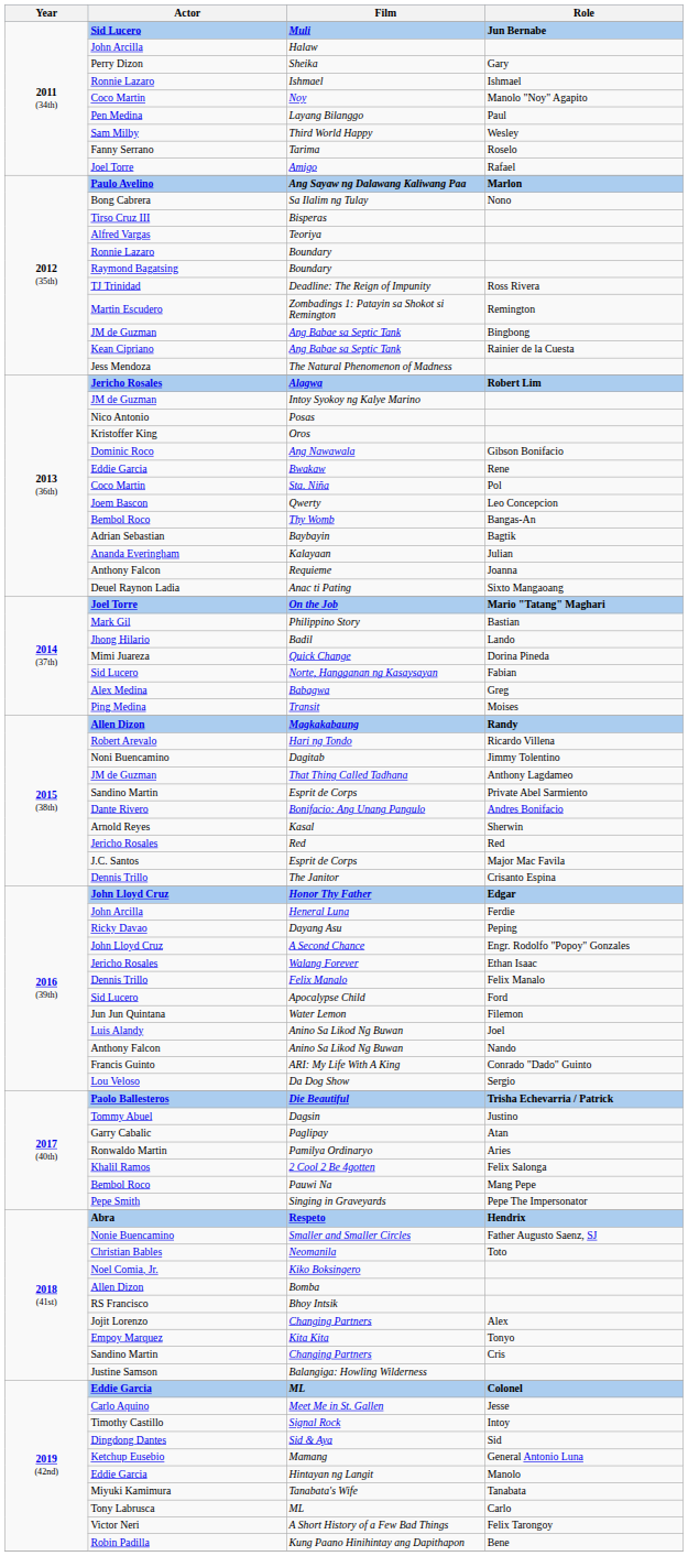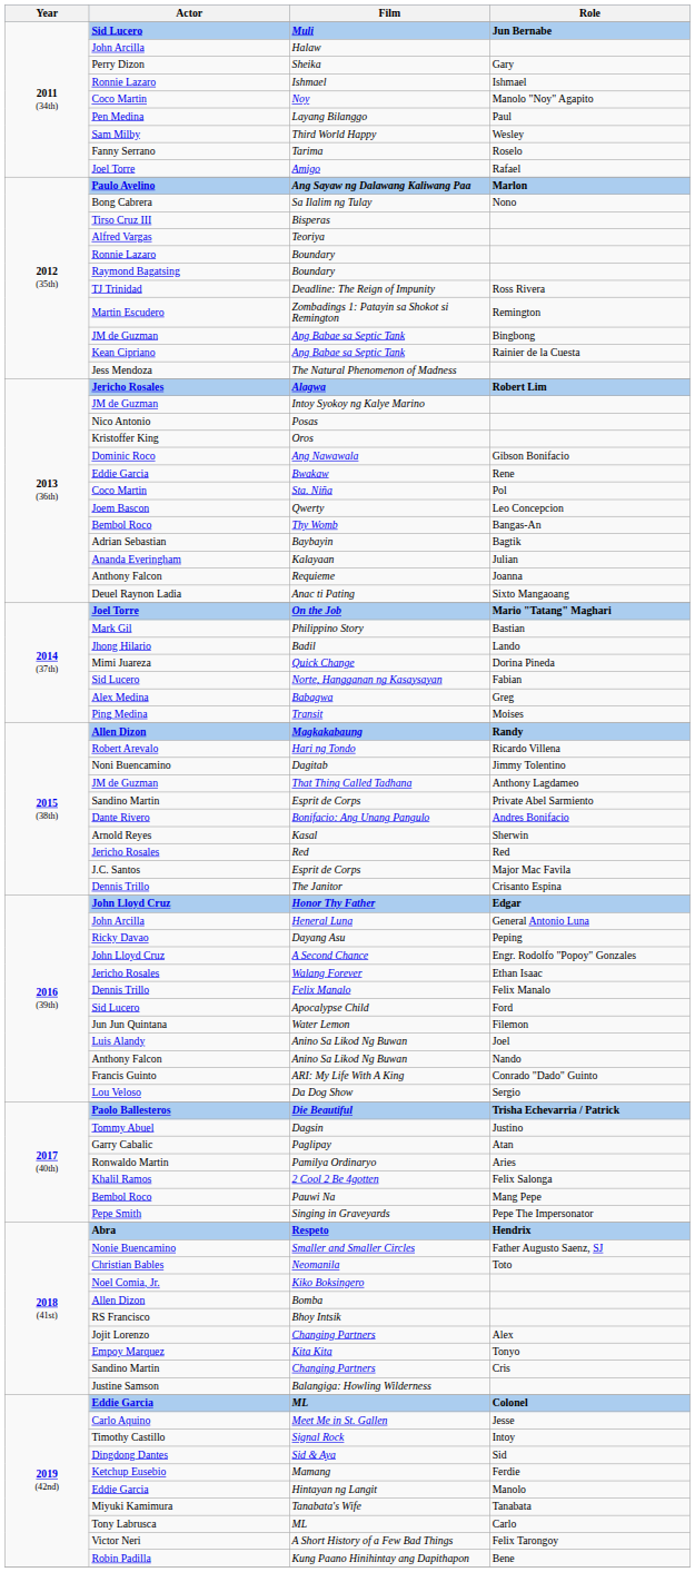Heneral Luna | Role: Ferdie -> General Antonio Luna
Mamang | Role: General Antonio Luna -> Ferdie
